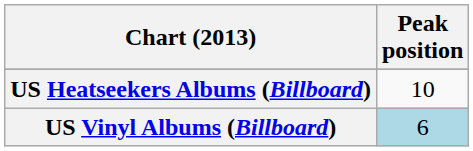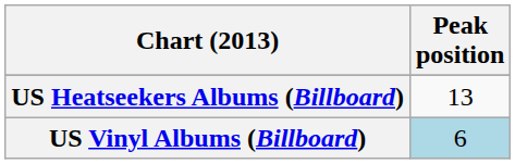US Heatseekers Albums (Billboard) | Peak position: 10 -> 13
